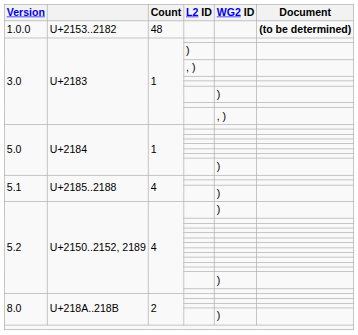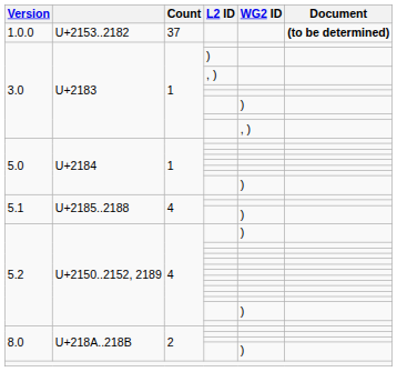1.0.0 | Count: 48 -> 37
